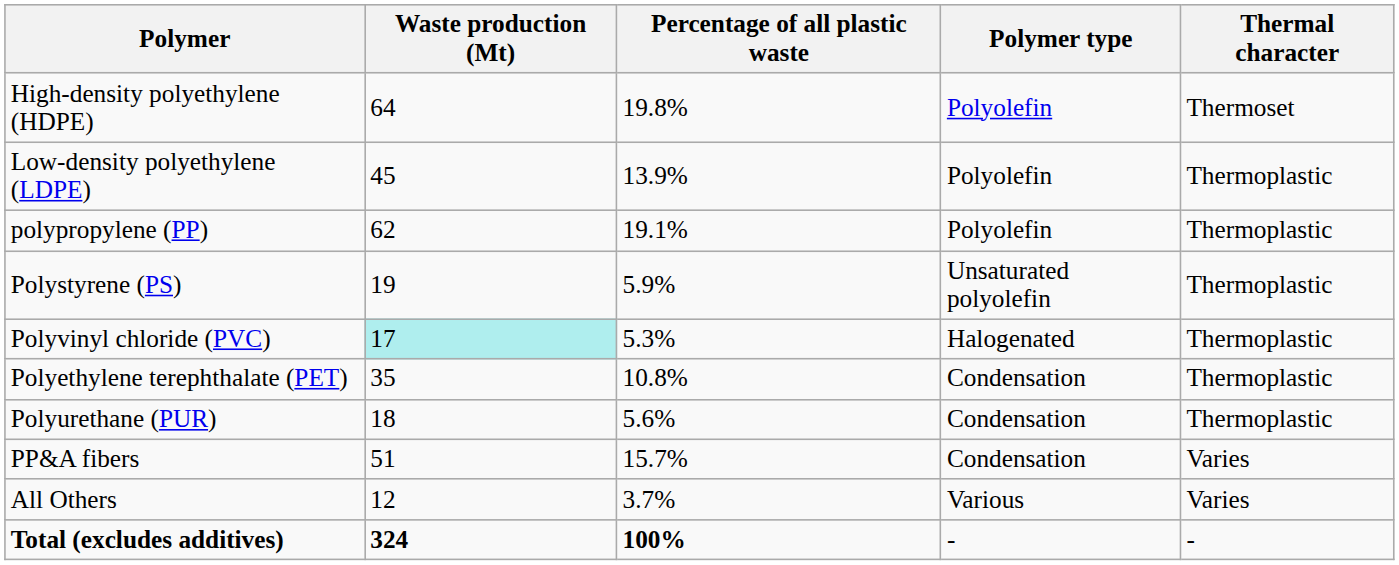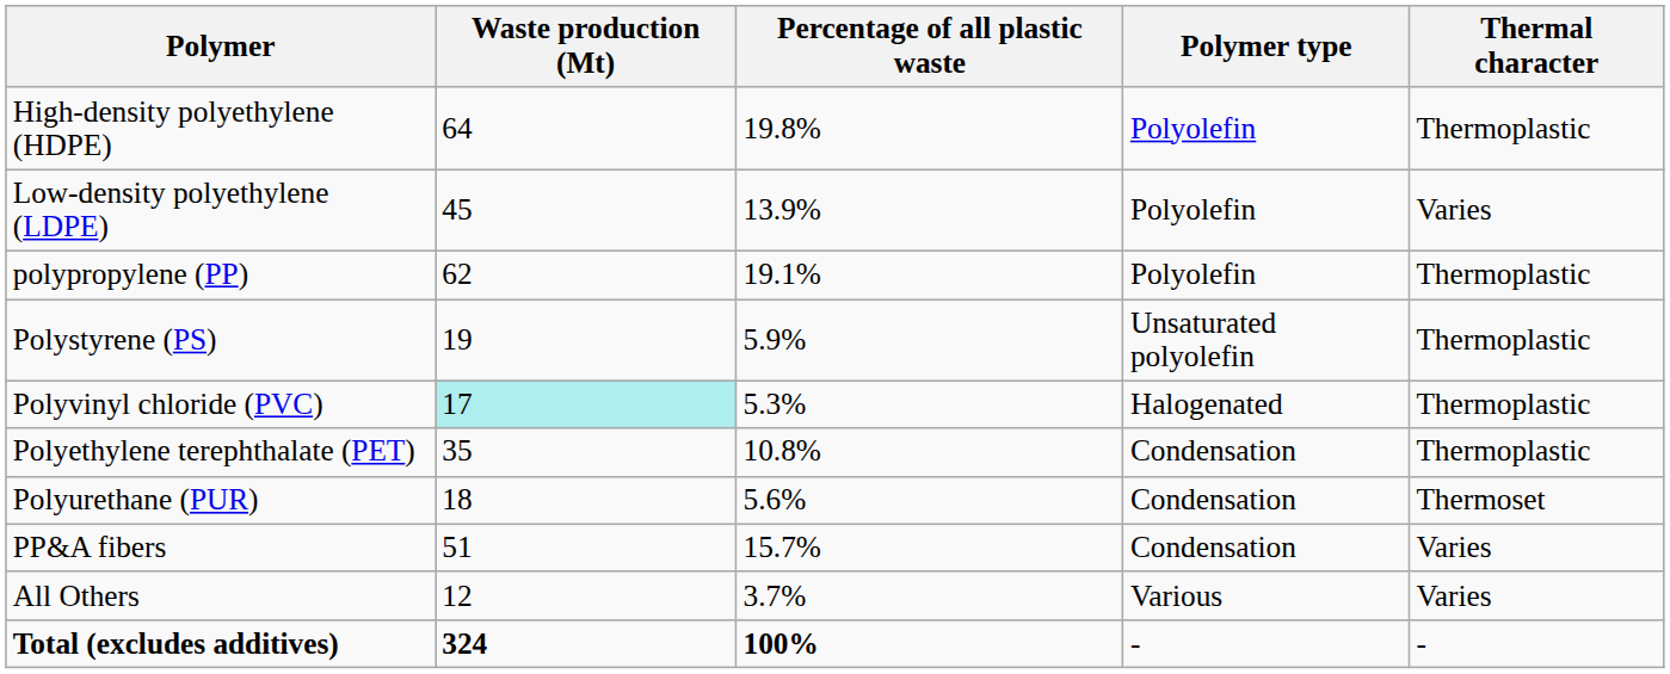High-density polyethylene (HDPE) | Thermal character: Thermoset -> Thermoplastic
Low-density polyethylene (LDPE) | Thermal character: Thermoplastic -> Varies
Polyurethane (PUR) | Thermal character: Thermoplastic -> Thermoset
